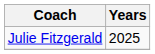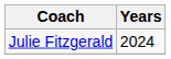Julie Fitzgerald | Years: 2025 -> 2024
